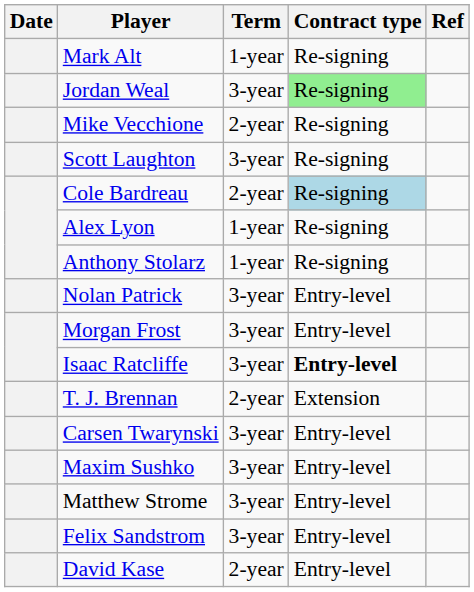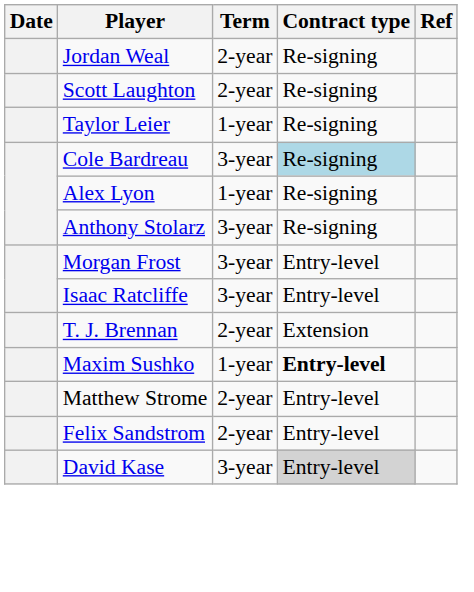- row: Mark Alt | 1-year | Re-signing
Jordan Weal | Term: 3-year -> 2-year
Jordan Weal | Contract type: lightgreen background -> no background
- row: Mike Vecchione | 2-year | Re-signing
Scott Laughton | Term: 3-year -> 2-year
+ row: Taylor Leier | 1-year | Re-signing
Cole Bardreau | Term: 2-year -> 3-year
Anthony Stolarz | Term: 1-year -> 3-year
- row: Nolan Patrick | 3-year | Entry-level
Isaac Ratcliffe | Contract type: bold -> normal
- row: Carsen Twarynski | 3-year | Entry-level
Maxim Sushko | Term: 3-year -> 1-year
Maxim Sushko | Contract type: normal -> bold
Matthew Strome | Term: 3-year -> 2-year
Felix Sandstrom | Term: 3-year -> 2-year
David Kase | Term: 2-year -> 3-year
David Kase | Contract type: no background -> lightgrey background
